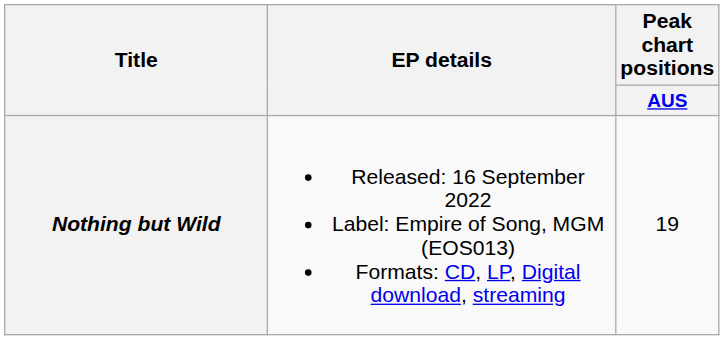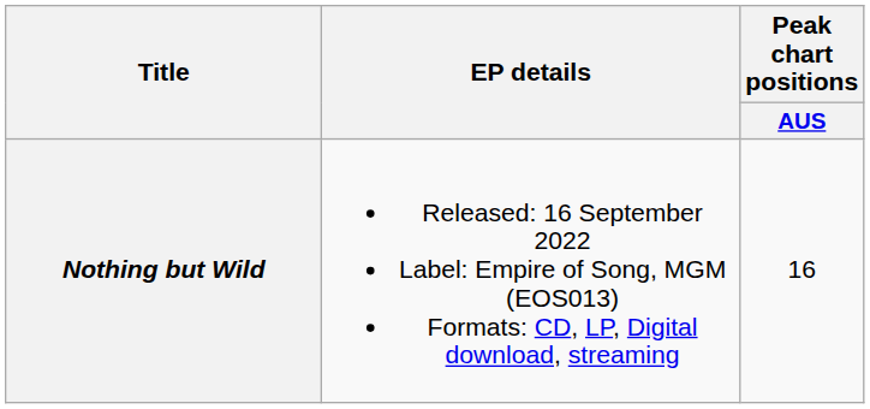Nothing but Wild | Peak chart positions / AUS: 19 -> 16
